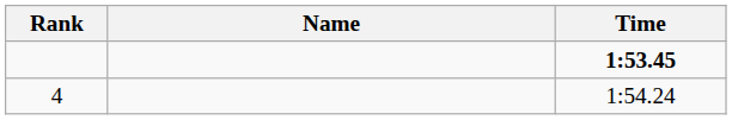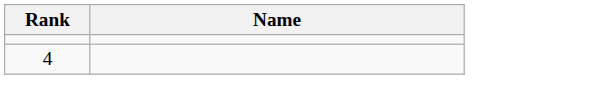- column: Time | 1:53.45 | 1:54.24
